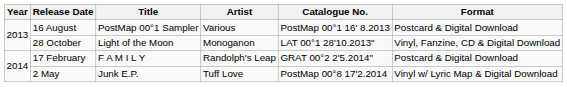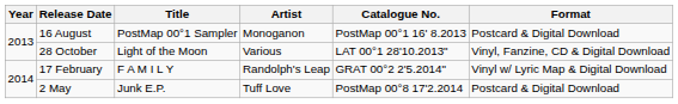16 August | Artist: Various -> Monoganon
28 October | Artist: Monoganon -> Various
17 February | Format: Postcard & Digital Download -> Vinyl w/ Lyric Map & Digital Download
2 May | Format: Vinyl w/ Lyric Map & Digital Download -> Postcard & Digital Download
